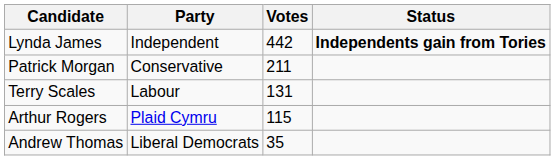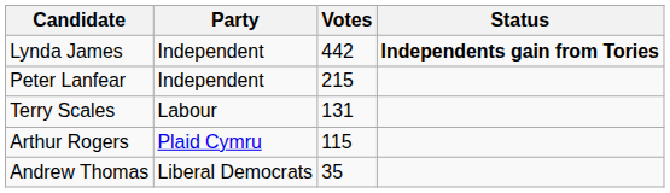+ row: Peter Lanfear | Independent | 215
- row: Patrick Morgan | Conservative | 211
